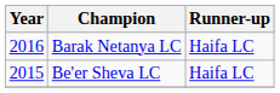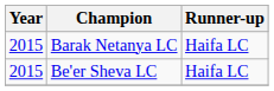Barak Netanya LC | Year: 2016 -> 2015
